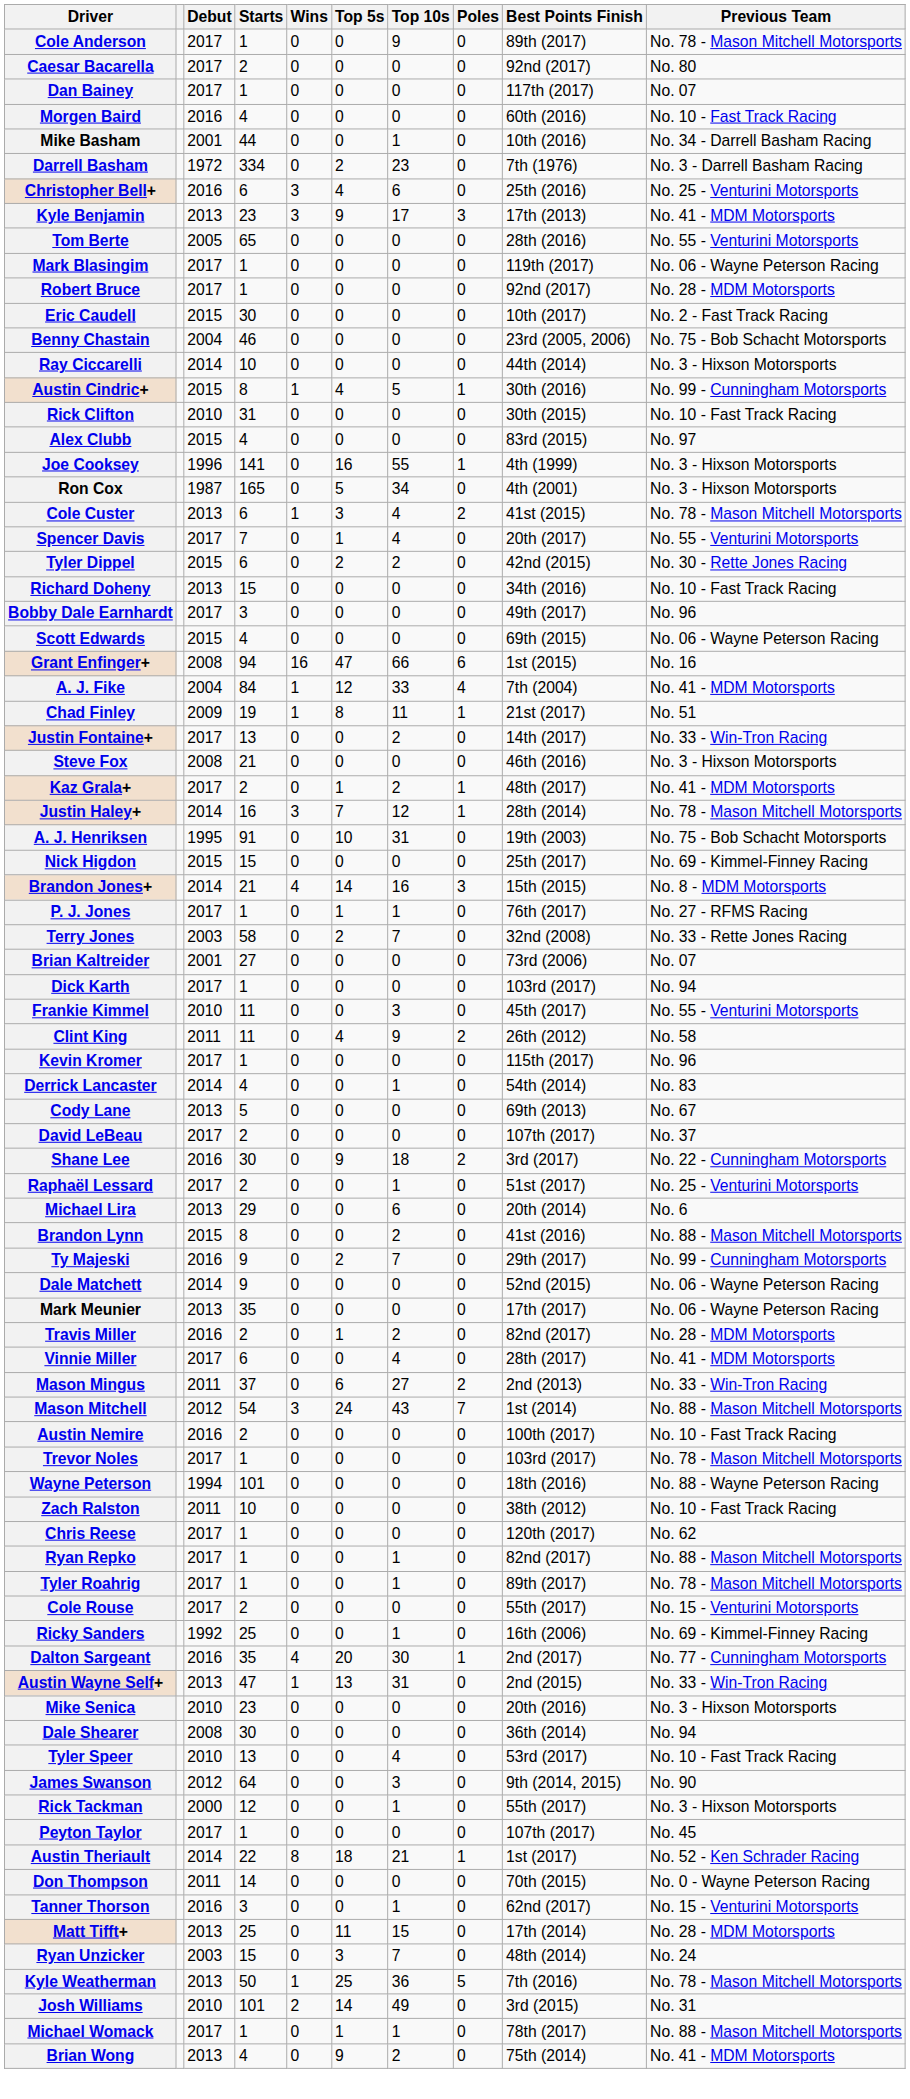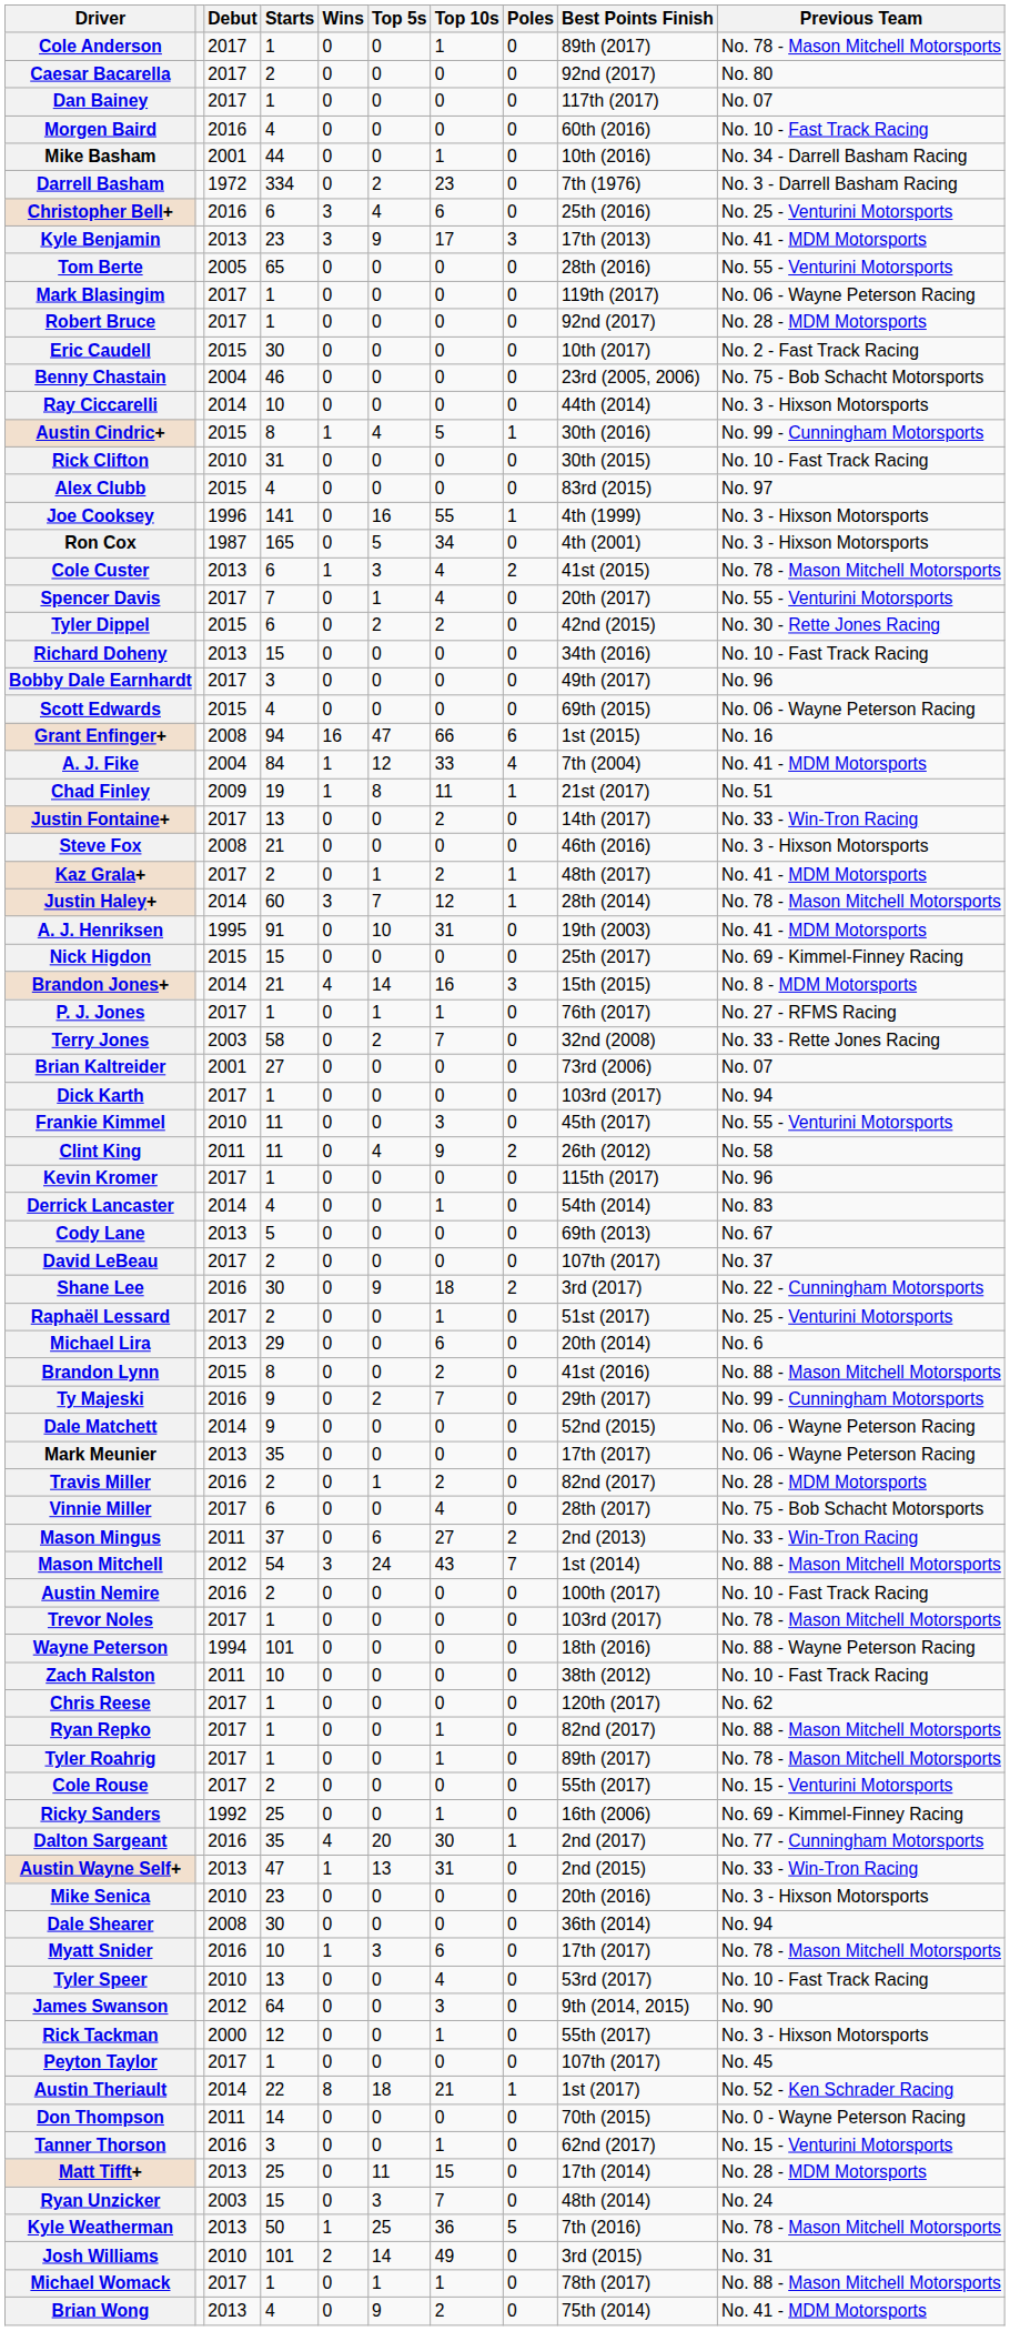Cole Anderson | Top 10s: 9 -> 1
Justin Haley+ | Starts: 16 -> 60
A. J. Henriksen | Previous Team: No. 75 - Bob Schacht Motorsports -> No. 41 - MDM Motorsports
Vinnie Miller | Previous Team: No. 41 - MDM Motorsports -> No. 75 - Bob Schacht Motorsports
+ row: Myatt Snider | 2016 | 10 | 1 | 3 | 6 | 0 | 17th (2017) | No. 78 - Mason Mitchell Motorsports
